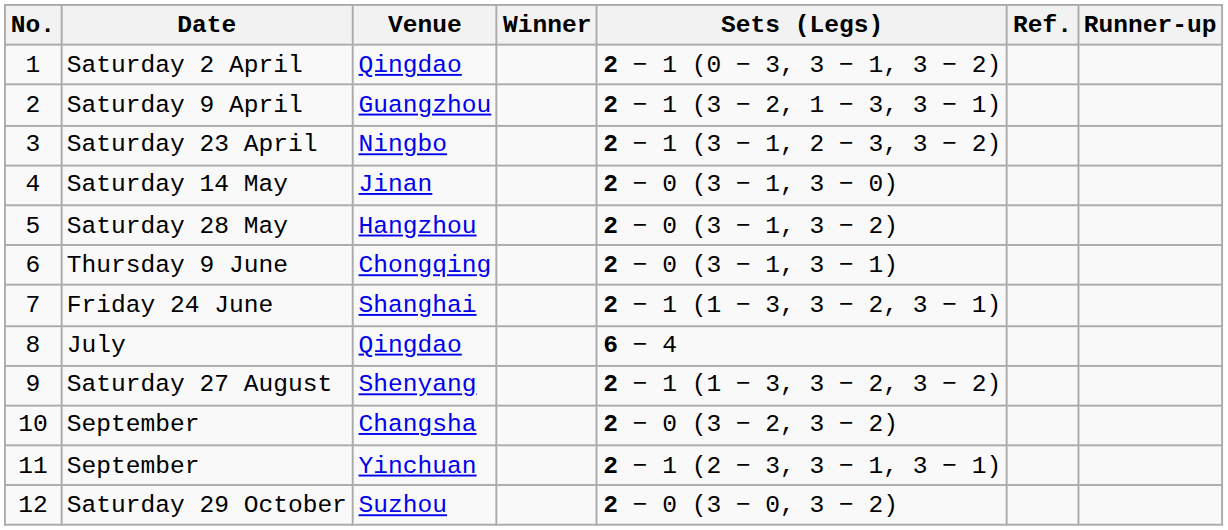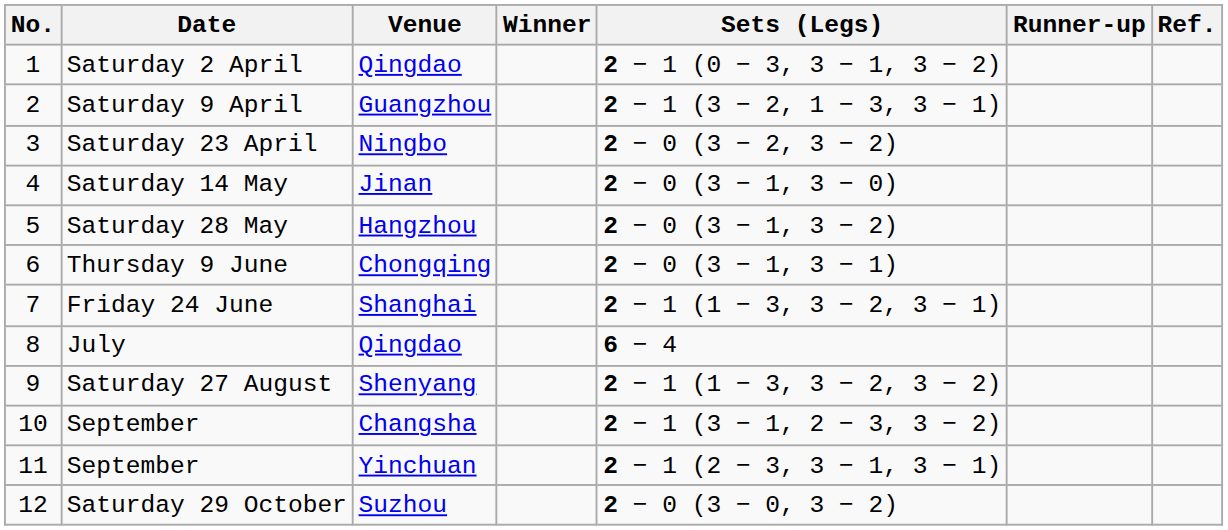columns swapped: Runner-up <-> Ref.
Saturday 23 April | Sets (Legs): 2 − 1 (3 − 1, 2 − 3, 3 − 2) -> 2 − 0 (3 − 2, 3 − 2)
September / Changsha | Sets (Legs): 2 − 0 (3 − 2, 3 − 2) -> 2 − 1 (3 − 1, 2 − 3, 3 − 2)
